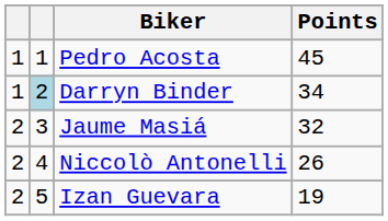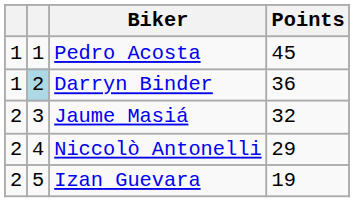Darryn Binder | Points: 34 -> 36
Niccolò Antonelli | Points: 26 -> 29
